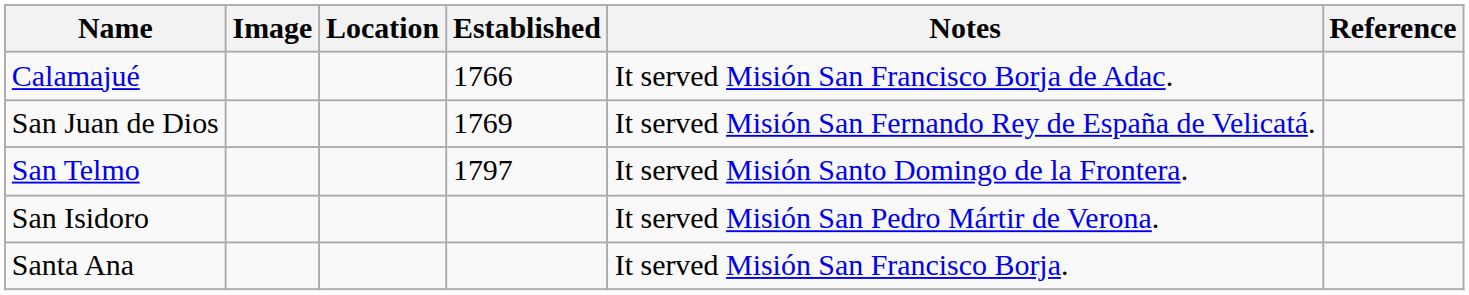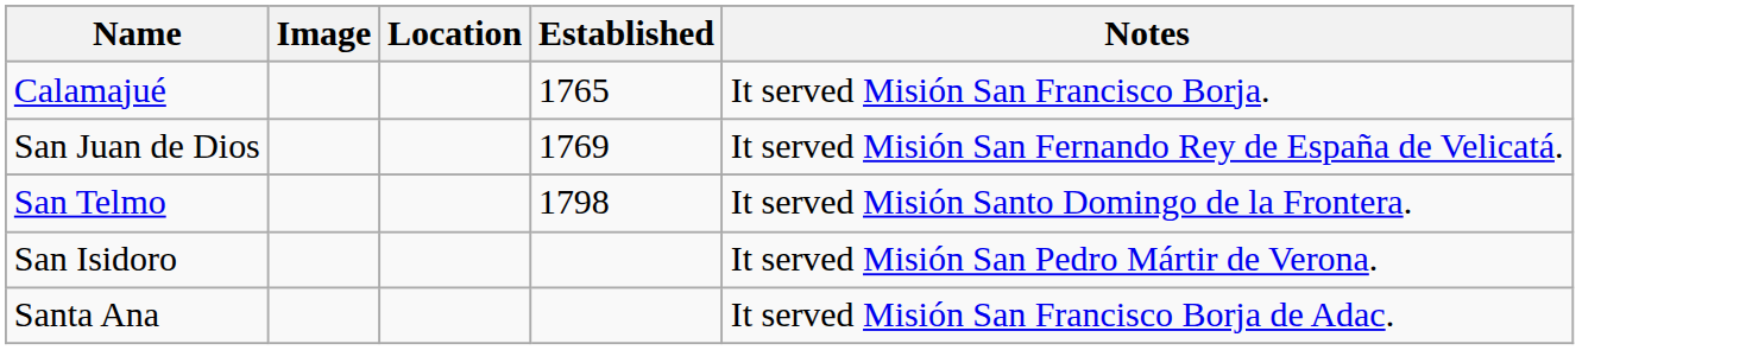- column: Reference
Calamajué | Established: 1766 -> 1765
Calamajué | Notes: It served Misión San Francisco Borja de Adac. -> It served Misión San Francisco Borja.
San Telmo | Established: 1797 -> 1798
Santa Ana | Notes: It served Misión San Francisco Borja. -> It served Misión San Francisco Borja de Adac.
